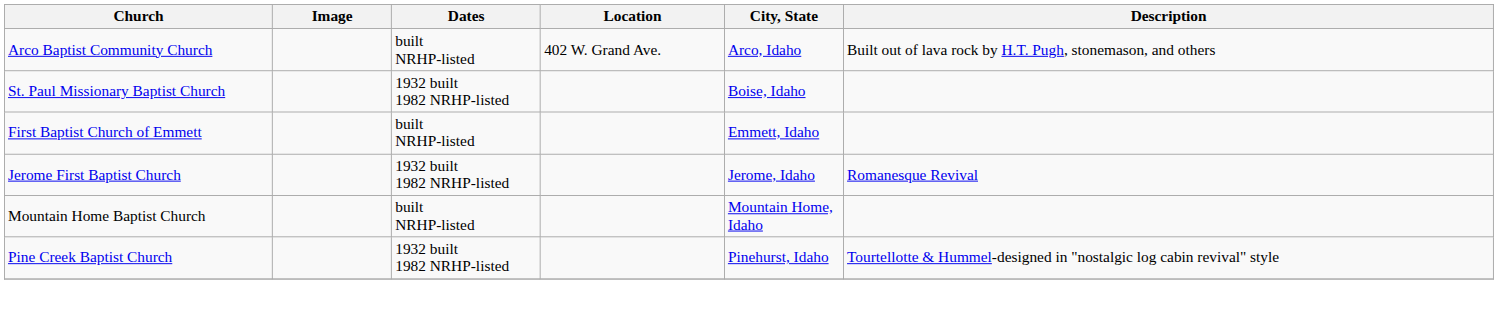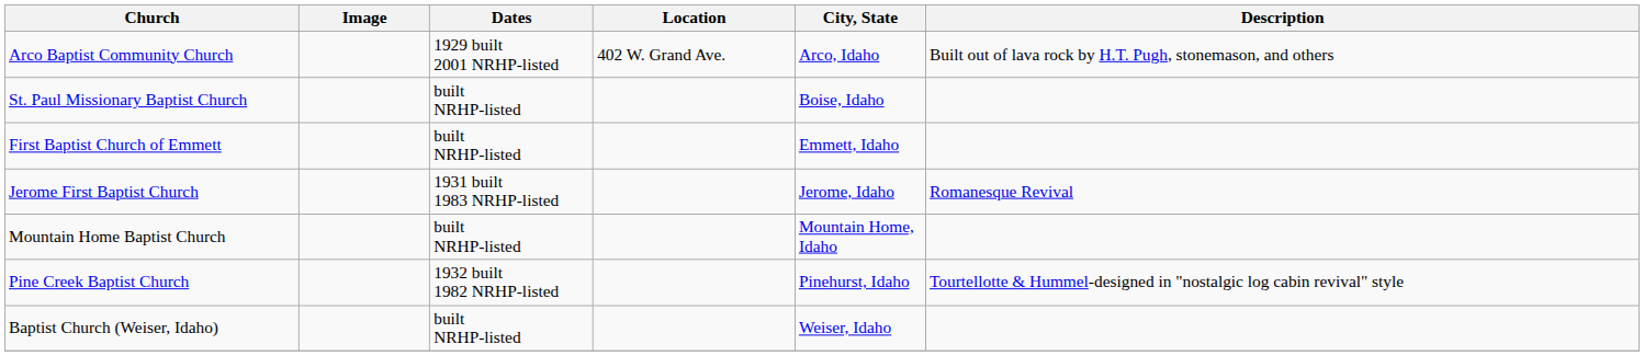Arco Baptist Community Church | Dates: built NRHP-listed -> 1929 built 2001 NRHP-listed
St. Paul Missionary Baptist Church | Dates: 1932 built 1982 NRHP-listed -> built NRHP-listed
Jerome First Baptist Church | Dates: 1932 built 1982 NRHP-listed -> 1931 built 1983 NRHP-listed
+ row: Baptist Church (Weiser, Idaho) | built NRHP-listed | Weiser, Idaho
